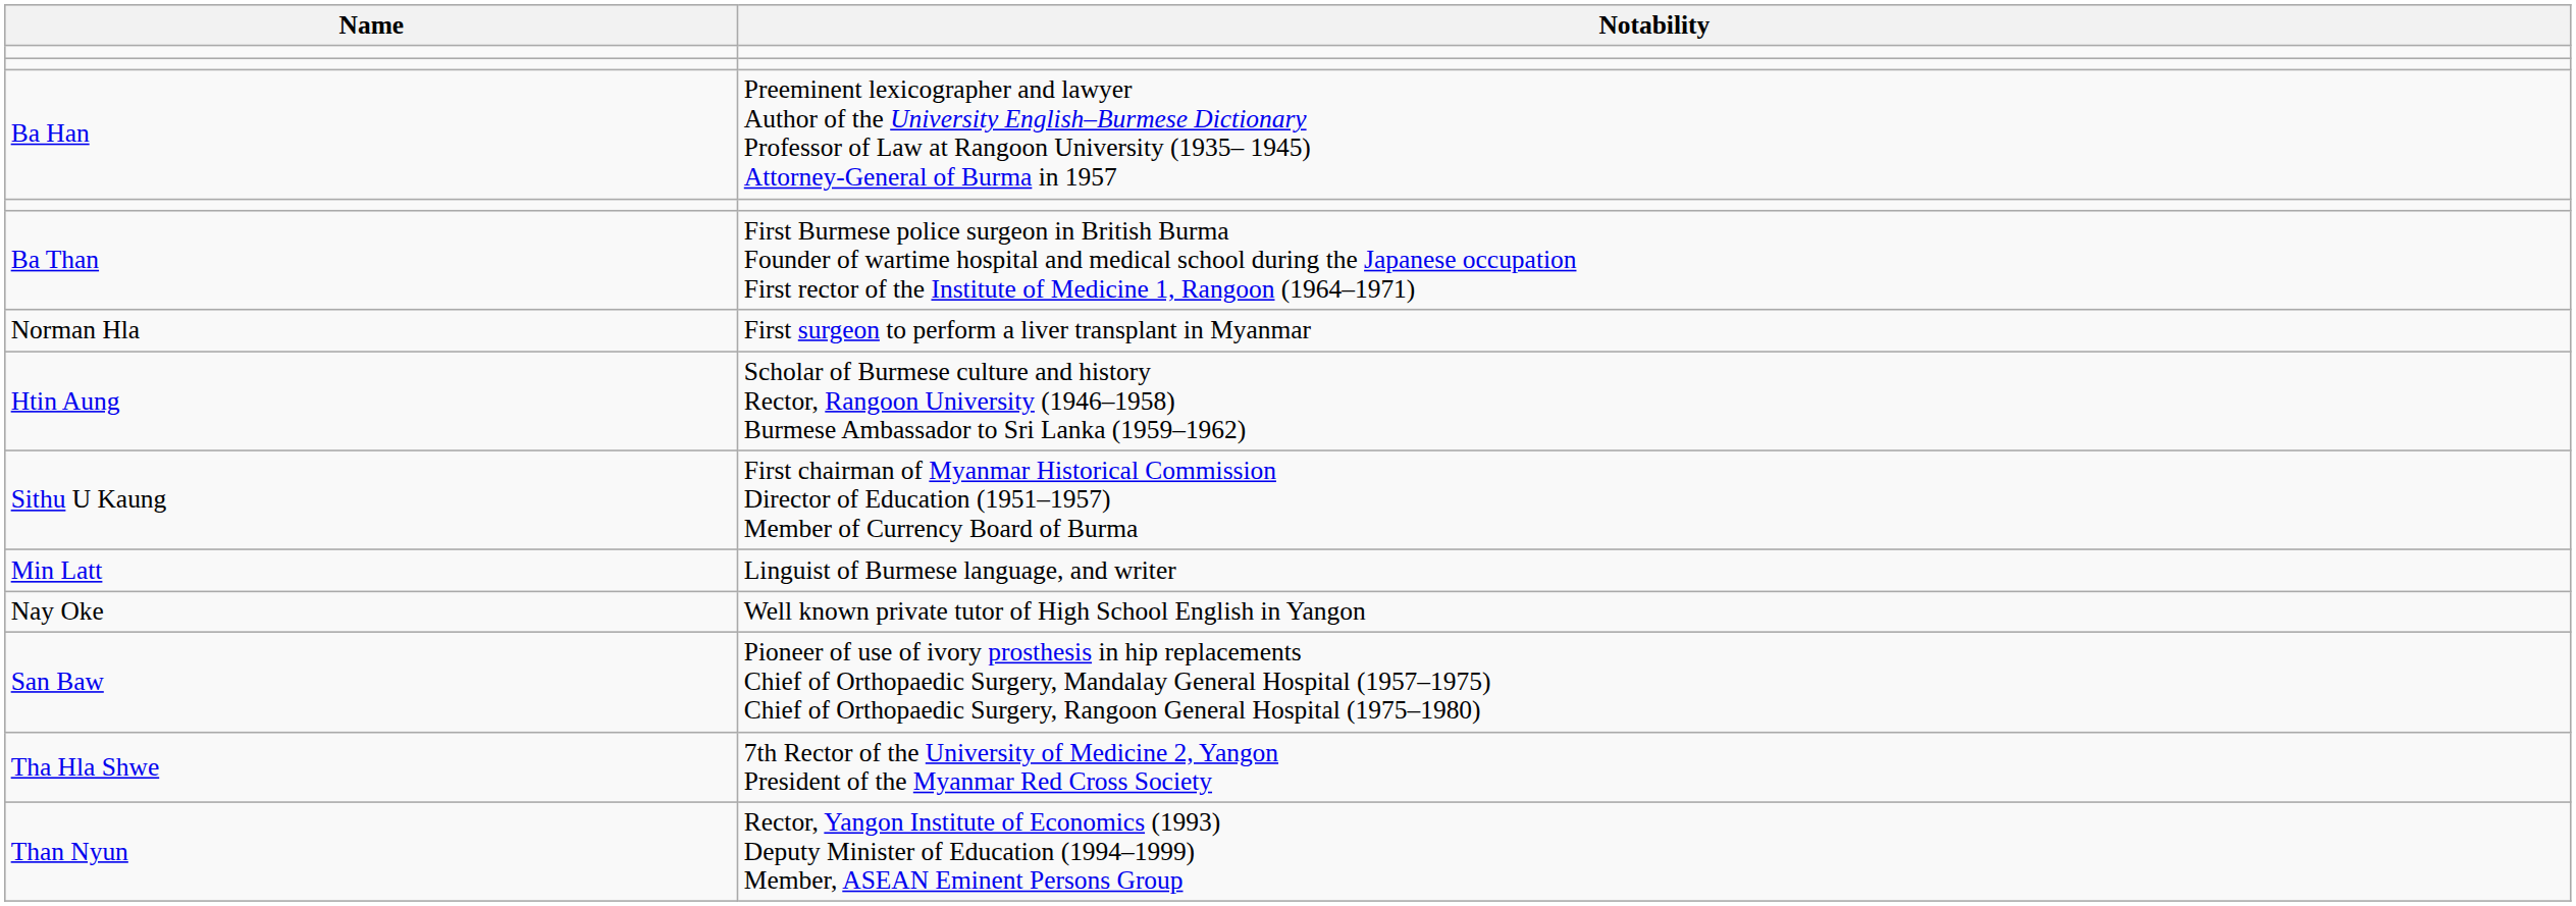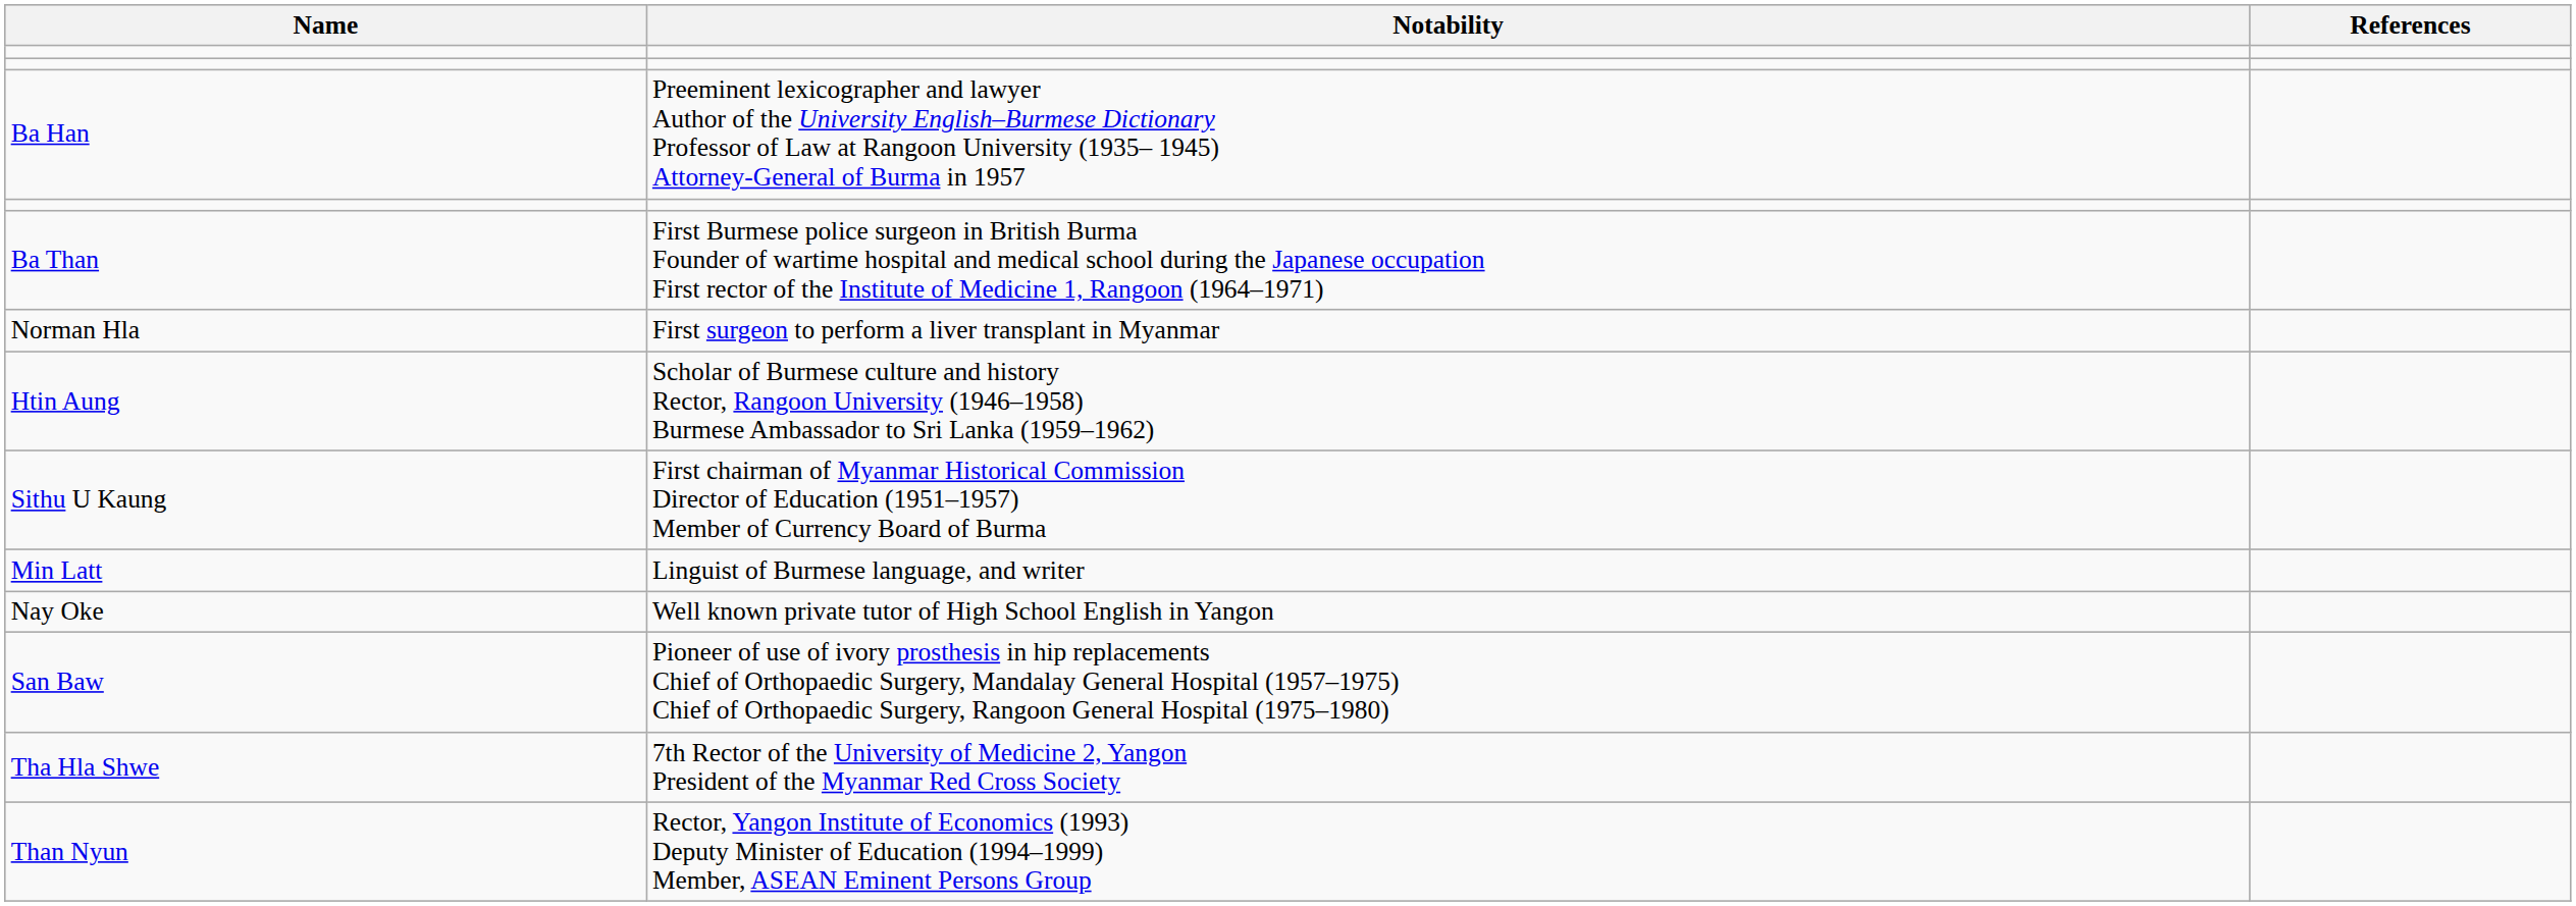+ column: References
